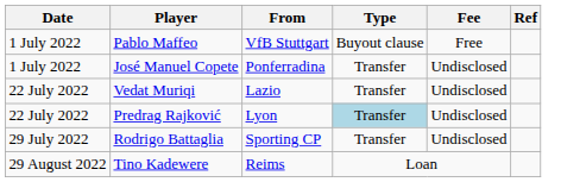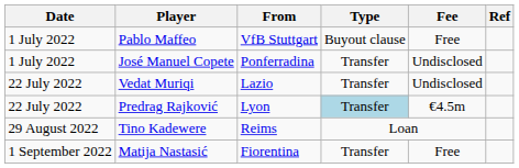Predrag Rajković | Fee: Undisclosed -> €4.5m
- row: 29 July 2022 | Rodrigo Battaglia | Sporting CP | Transfer | Undisclosed
+ row: 1 September 2022 | Matija Nastasić | Fiorentina | Transfer | Free
